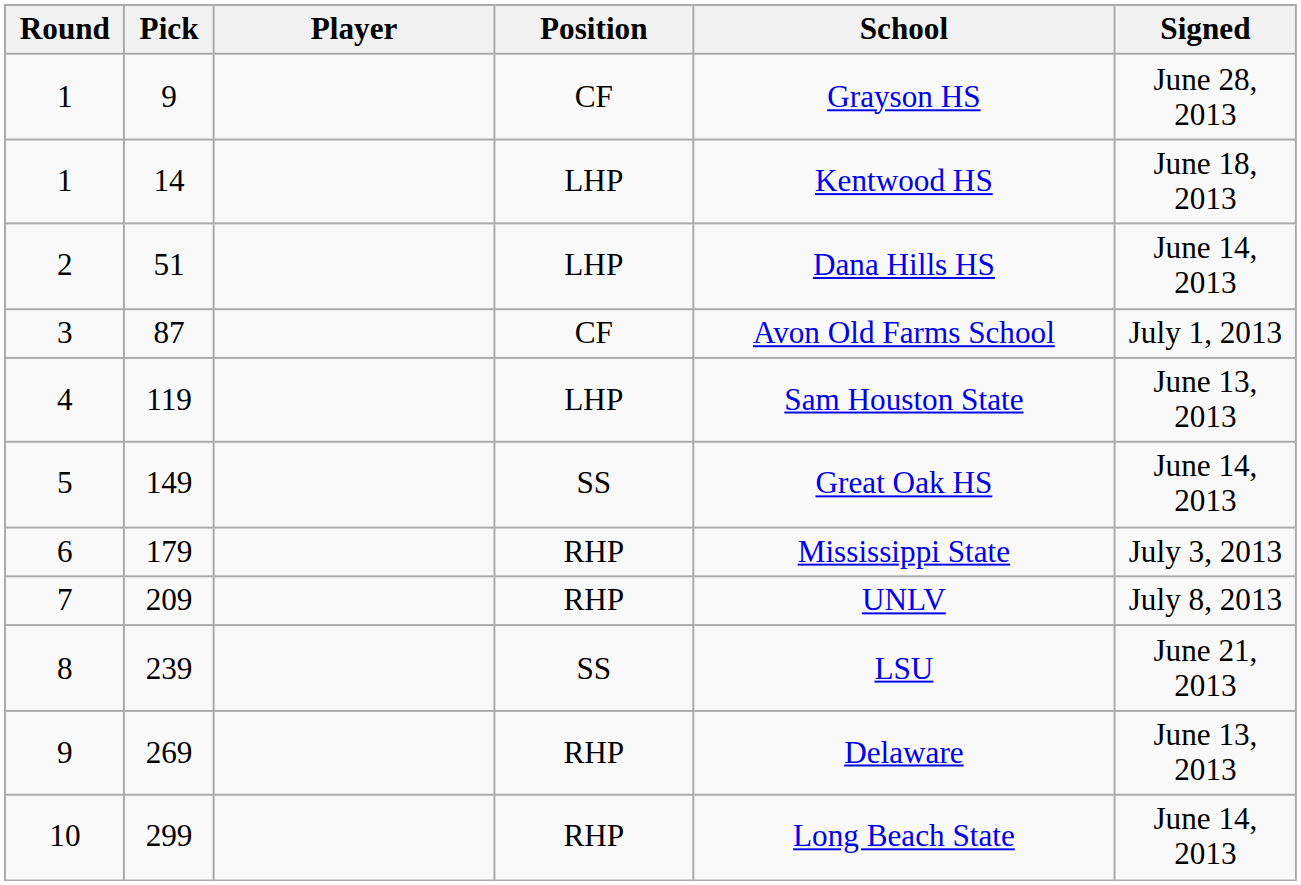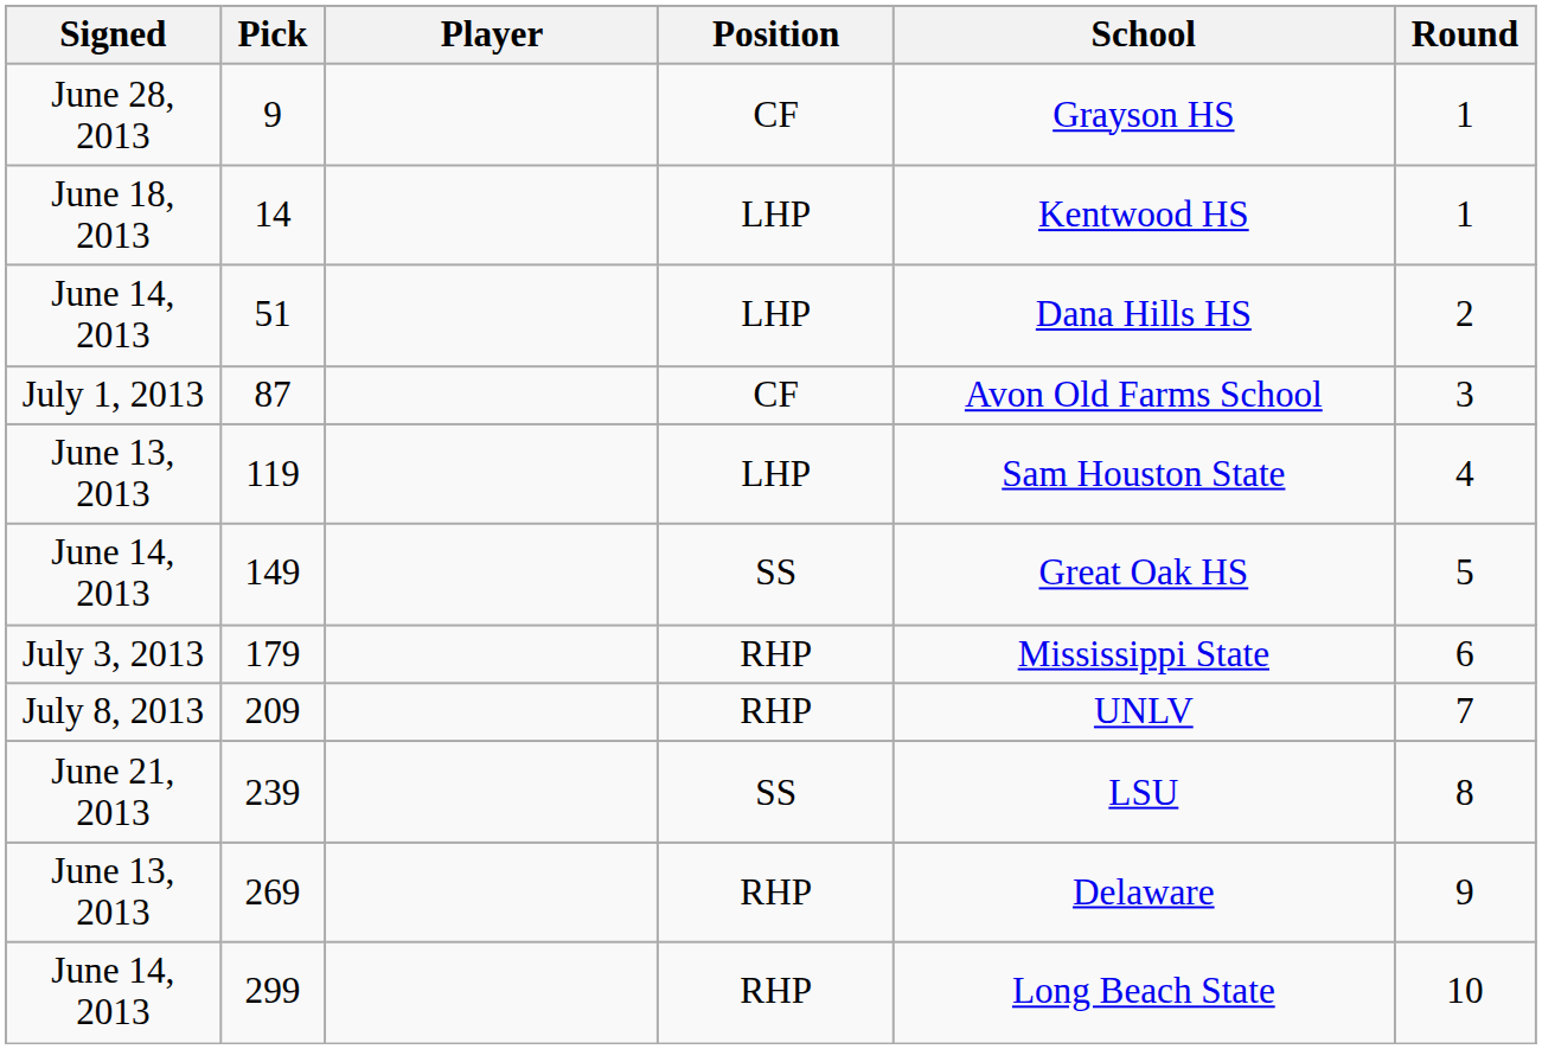columns swapped: Round <-> Signed
